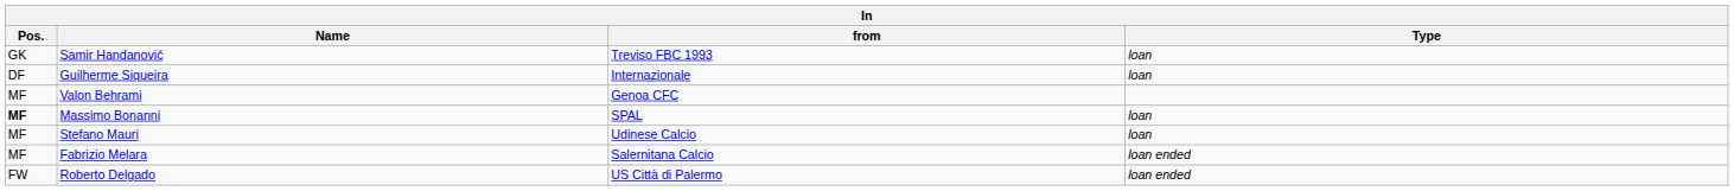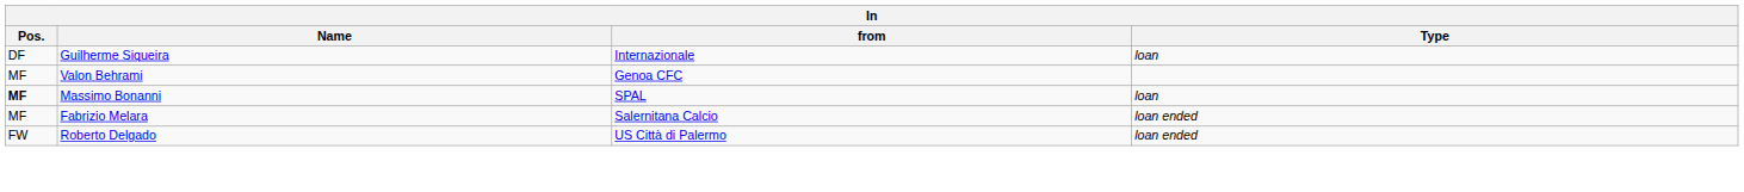- row: GK | Samir Handanovič | Treviso FBC 1993 | loan
- row: MF | Stefano Mauri | Udinese Calcio | loan
